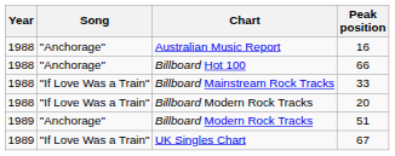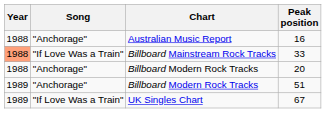- row: 1988 | "Anchorage" | Billboard Hot 100 | 66
33 | Year: no background -> lightsalmon background
20 | Song: "If Love Was a Train" -> "Anchorage"
